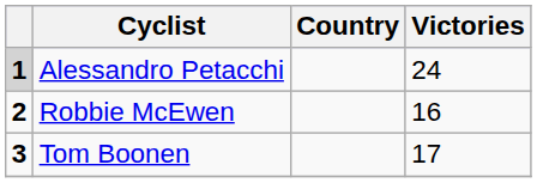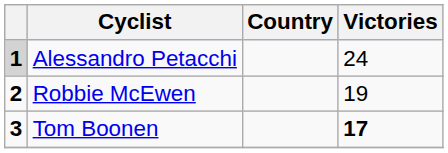Robbie McEwen | Victories: 16 -> 19
Tom Boonen | Victories: normal -> bold
